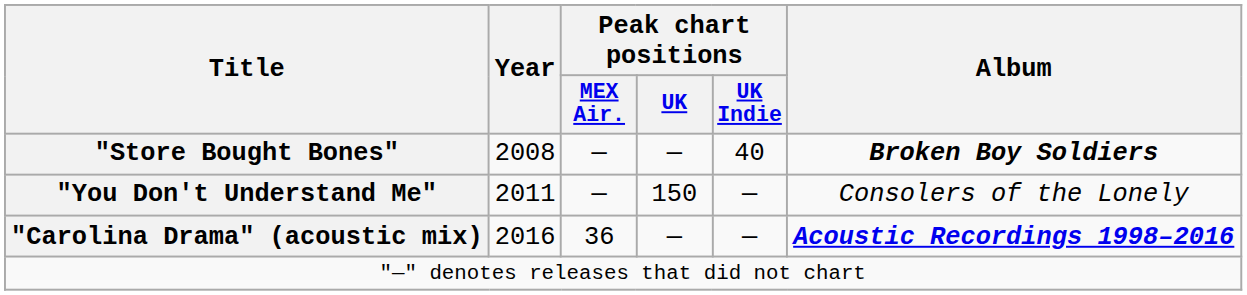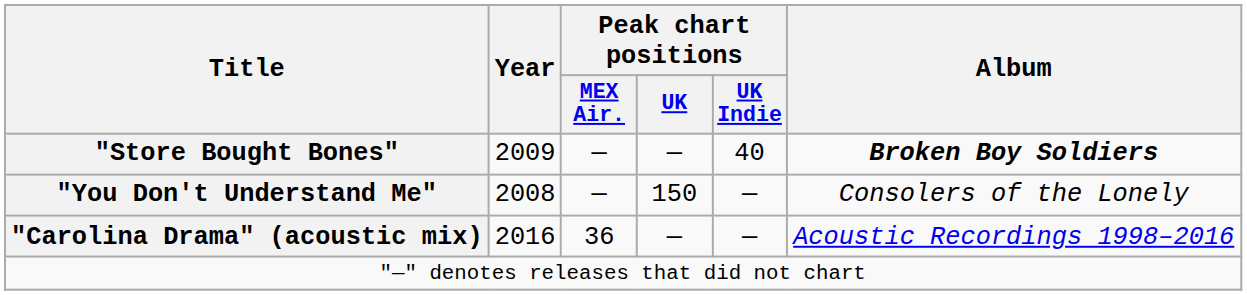"Store Bought Bones" | Year: 2008 -> 2009
"You Don't Understand Me" | Year: 2011 -> 2008
"Carolina Drama" (acoustic mix) | Album: bold -> normal
